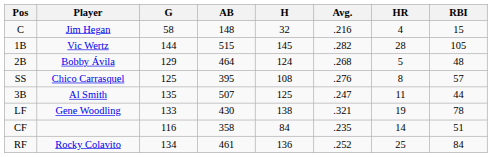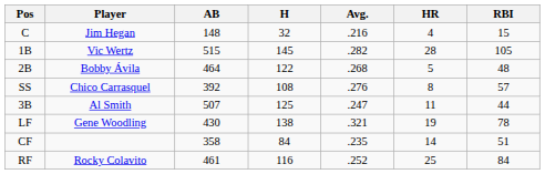- column: G | 58 | 144 | 129 | 125 | 135 | 133 | 116 | 134
2B | H: 124 -> 122
SS | AB: 395 -> 392
RF | H: 136 -> 116
